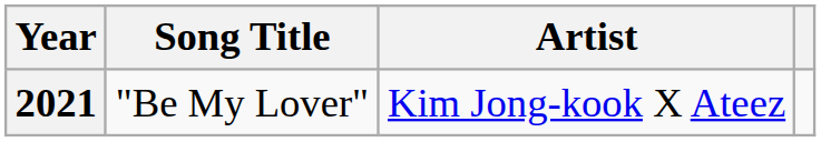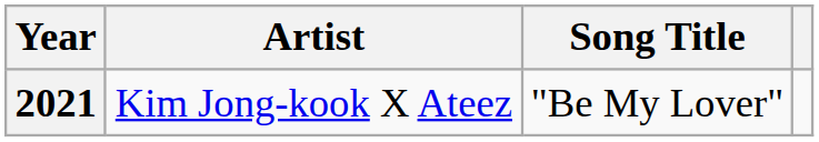columns swapped: Song Title <-> Artist
